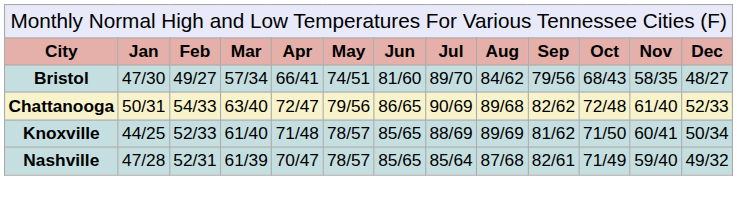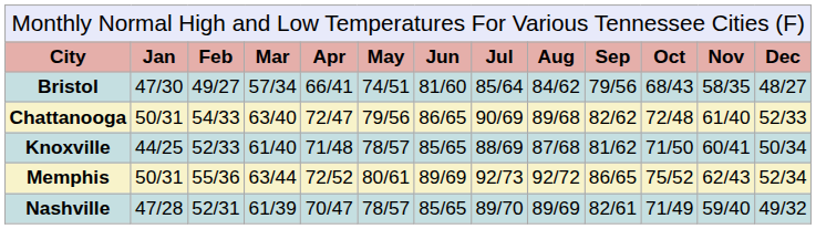Bristol | column 8: 89/70 -> 85/64
Knoxville | column 9: 89/69 -> 87/68
+ row: Memphis | 50/31 | 55/36 | 63/44 | 72/52 | 80/61 | 89/69 | 92/73 | 92/72 | 86/65 | 75/52 | 62/43 | 52/34
Nashville | column 8: 85/64 -> 89/70
Nashville | column 9: 87/68 -> 89/69
